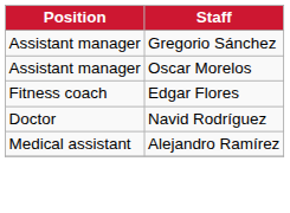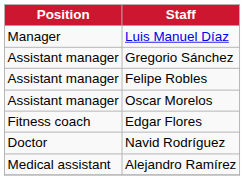+ row: Manager | Luis Manuel Díaz
+ row: Assistant manager | Felipe Robles
